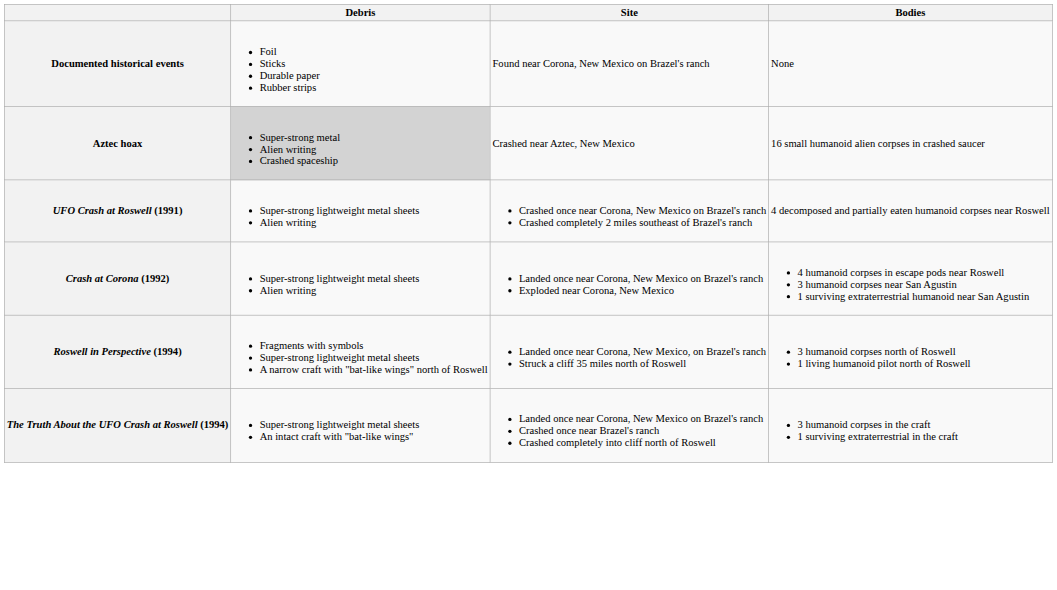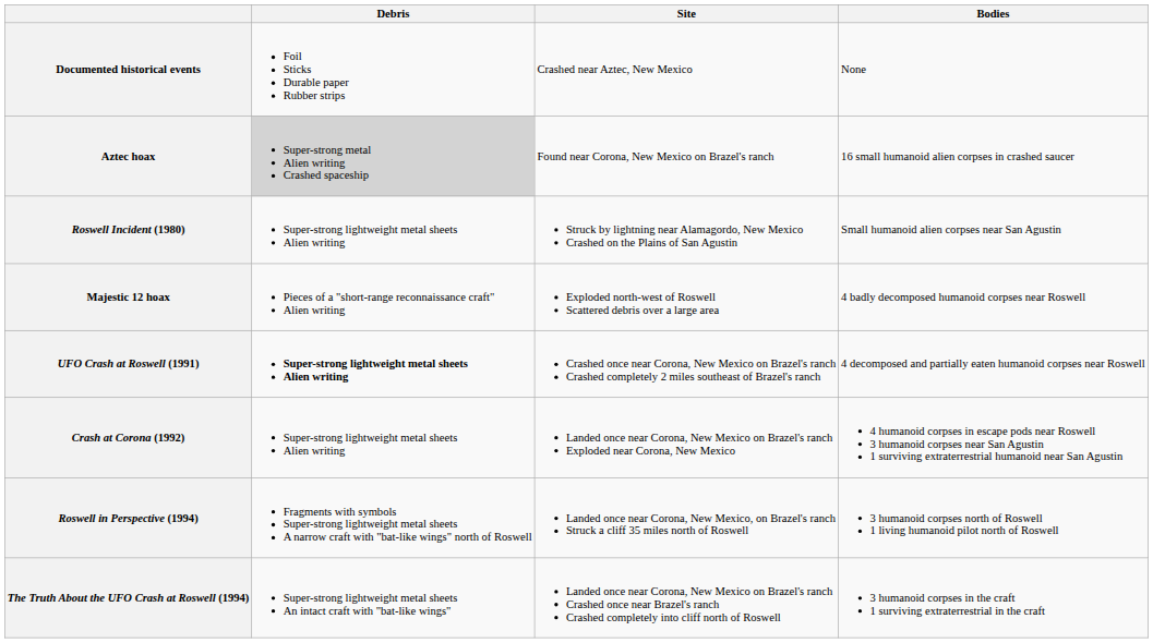Documented historical events | Site: Found near Corona, New Mexico on Brazel's ranch -> Crashed near Aztec, New Mexico
Aztec hoax | Site: Crashed near Aztec, New Mexico -> Found near Corona, New Mexico on Brazel's ranch
+ row: Roswell Incident (1980) | Super-strong lightweight metal sheets Alien writing | Struck by lightning near Alamagordo, New Mexico Crashed on the Plains of San Agustin | Small humanoid alien corpses near San Agustin
+ row: Majestic 12 hoax | Pieces of a "short-range reconnaissance craft" Alien writing | Exploded north-west of Roswell Scattered debris over a large area | 4 badly decomposed humanoid corpses near Roswell
UFO Crash at Roswell (1991) | Debris: normal -> bold
